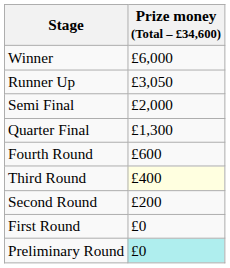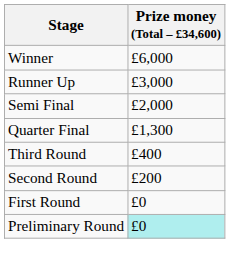Runner Up | Prize money (Total – £34,600): £3,050 -> £3,000
- row: Fourth Round | £600
Third Round | Prize money (Total – £34,600): lightyellow background -> no background
